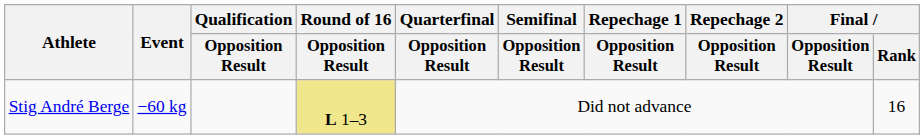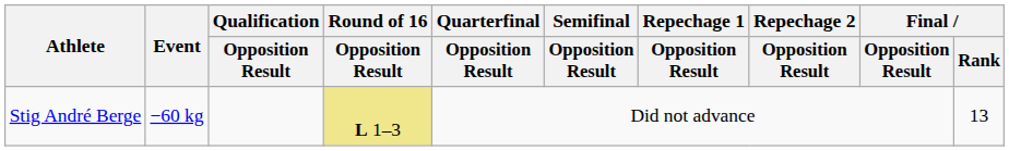Stig André Berge | Final / Rank: 16 -> 13
